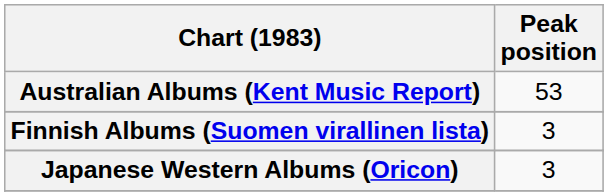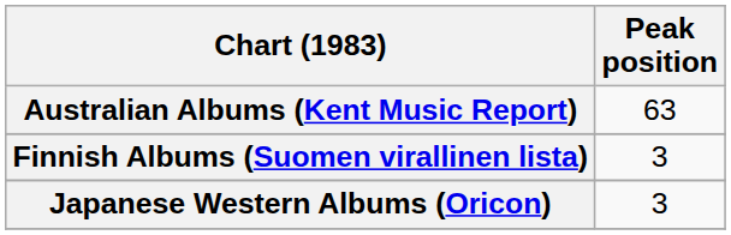Australian Albums (Kent Music Report) | Peak position: 53 -> 63
